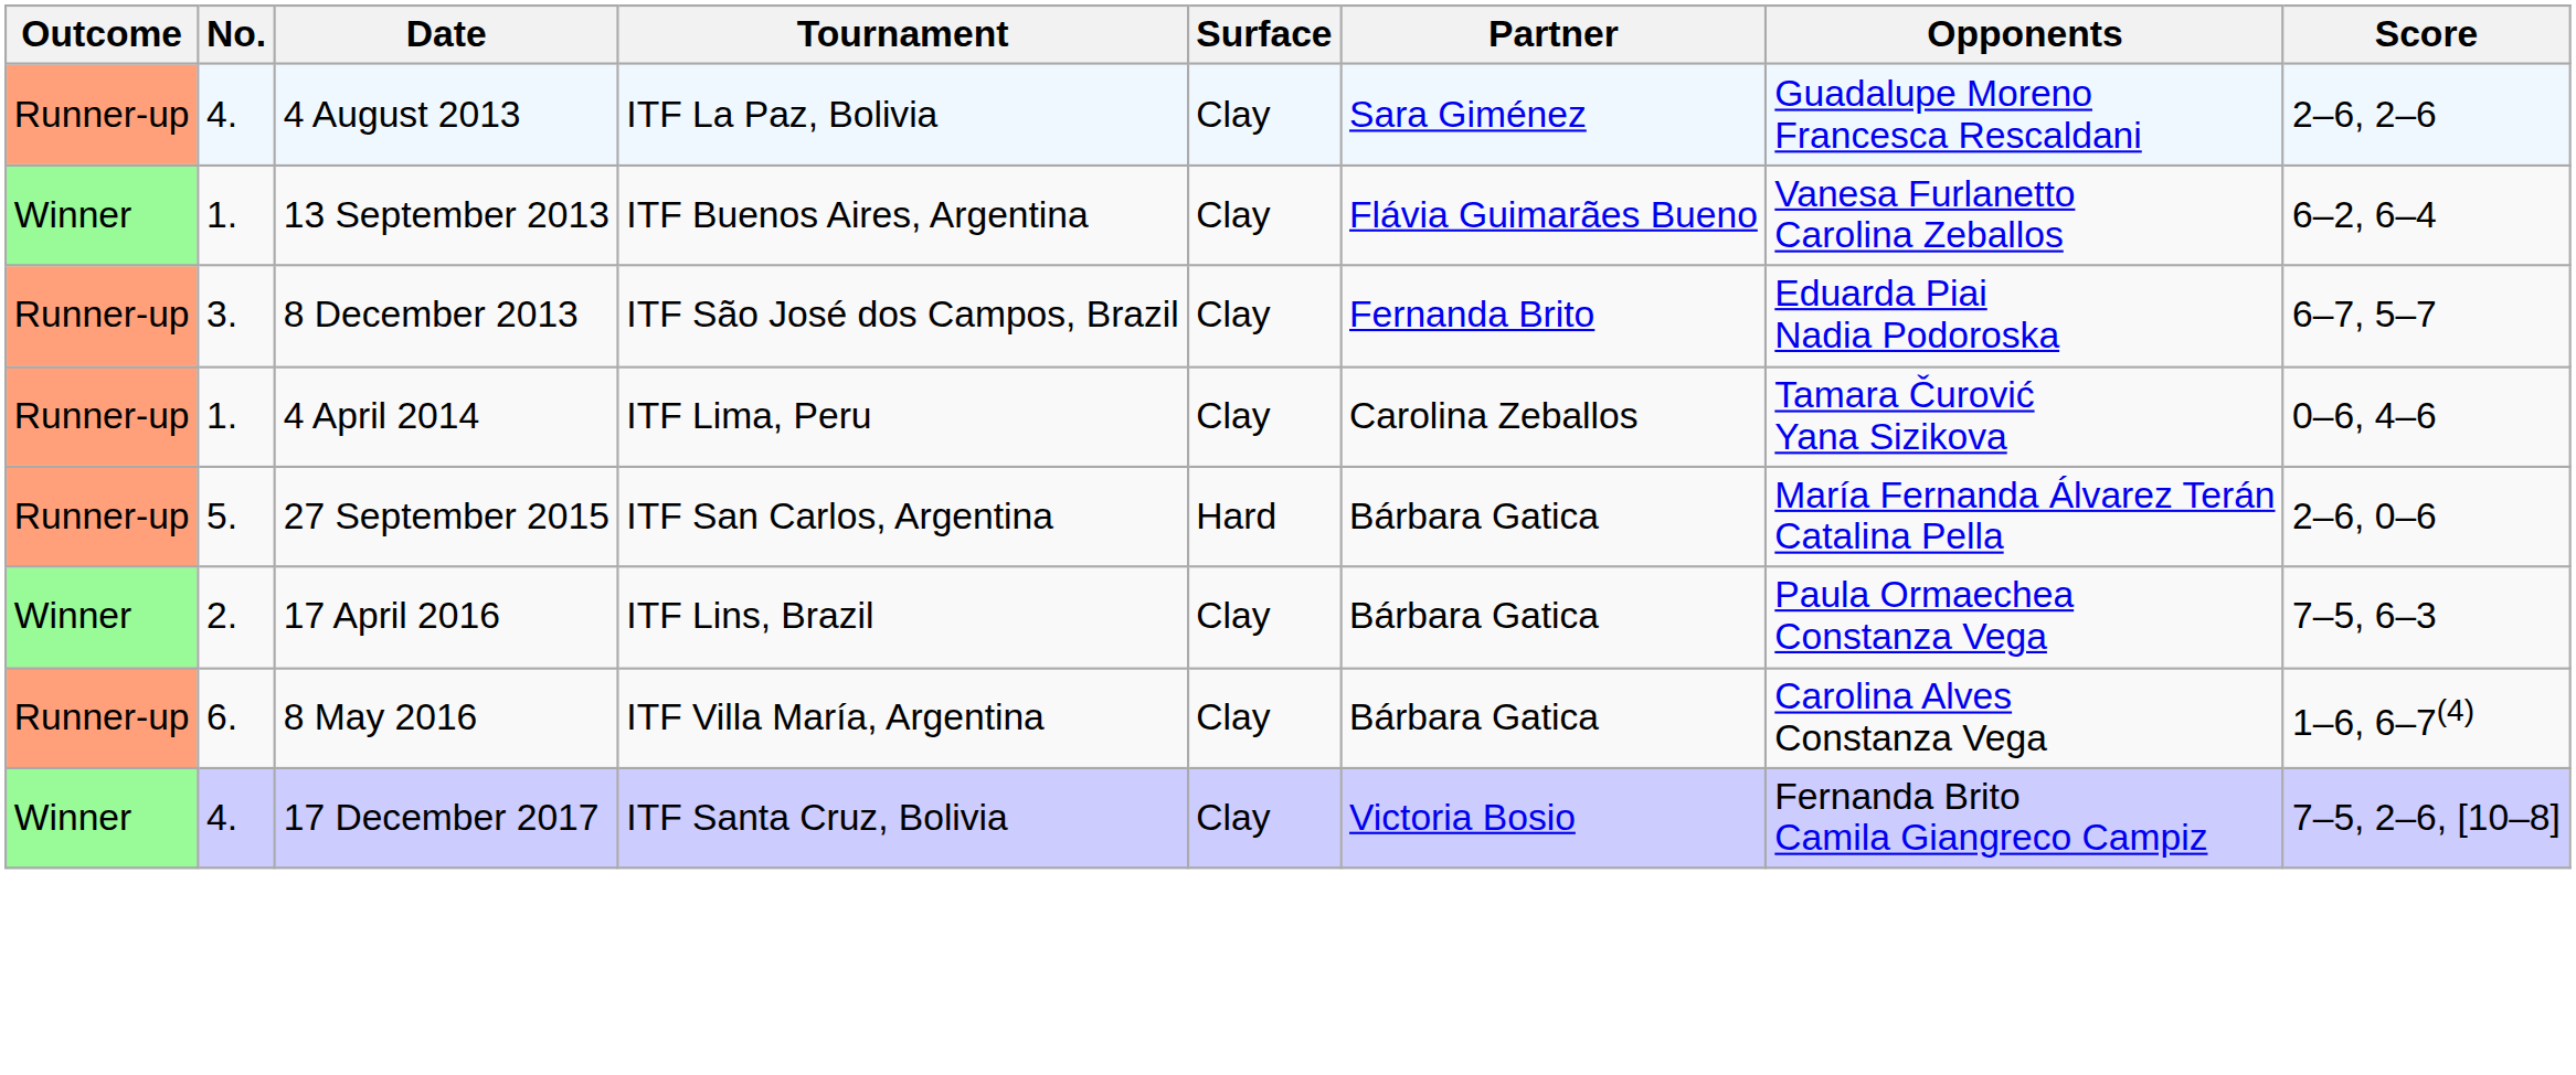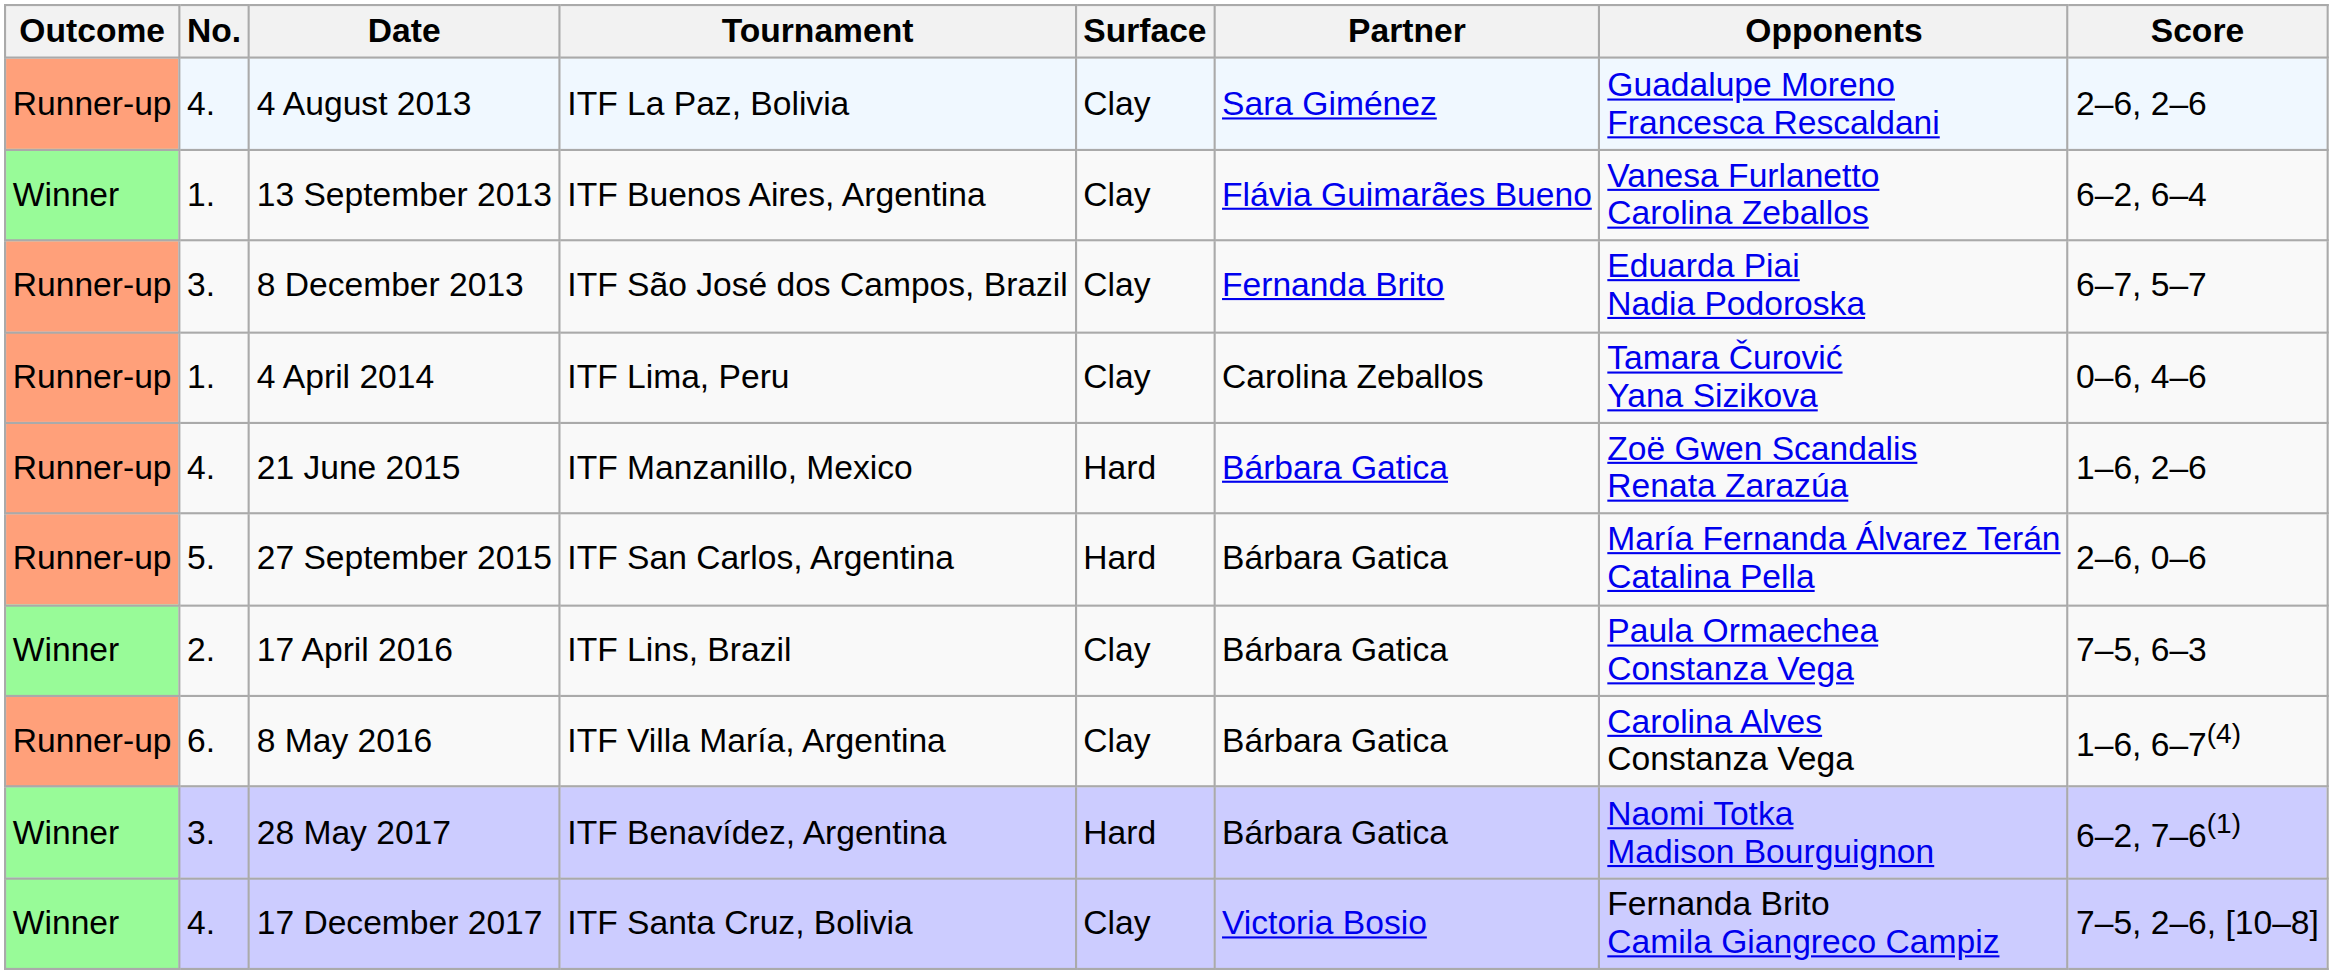+ row: Runner-up | 4. | 21 June 2015 | ITF Manzanillo, Mexico | Hard | Bárbara Gatica | Zoë Gwen Scandalis Renata Zarazúa | 1–6, 2–6
+ row: Winner | 3. | 28 May 2017 | ITF Benavídez, Argentina | Hard | Bárbara Gatica | Naomi Totka Madison Bourguignon | 6–2, 7–6(1)
